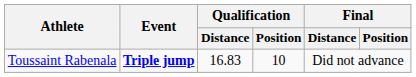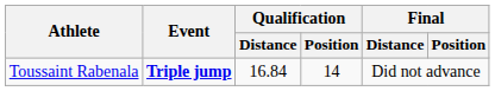Toussaint Rabenala | Qualification / Distance: 16.83 -> 16.84
Toussaint Rabenala | Qualification / Position: 10 -> 14
